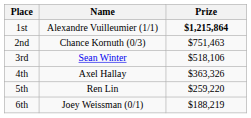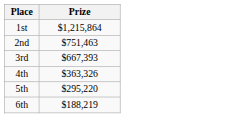- column: Name | Alexandre Vuilleumier (1/1) | Chance Kornuth (0/3) | Sean Winter | Axel Hallay | Ren Lin | Joey Weissman (0/1)
1st | Prize: bold -> normal
3rd | Prize: $518,106 -> $667,393
5th | Prize: $259,220 -> $295,220
